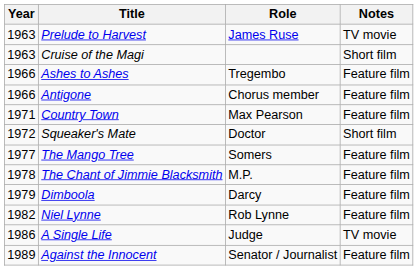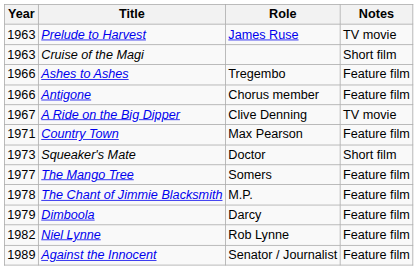+ row: 1967 | A Ride on the Big Dipper | Clive Denning | TV movie
Squeaker's Mate | Year: 1972 -> 1973
- row: 1986 | A Single Life | Judge | TV movie
